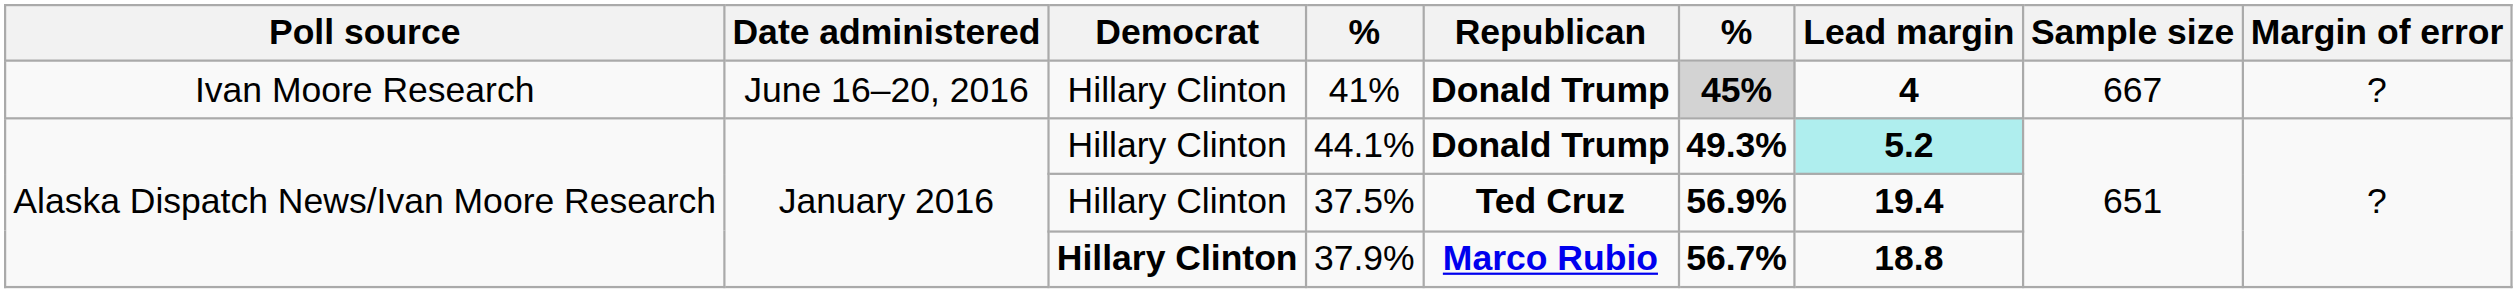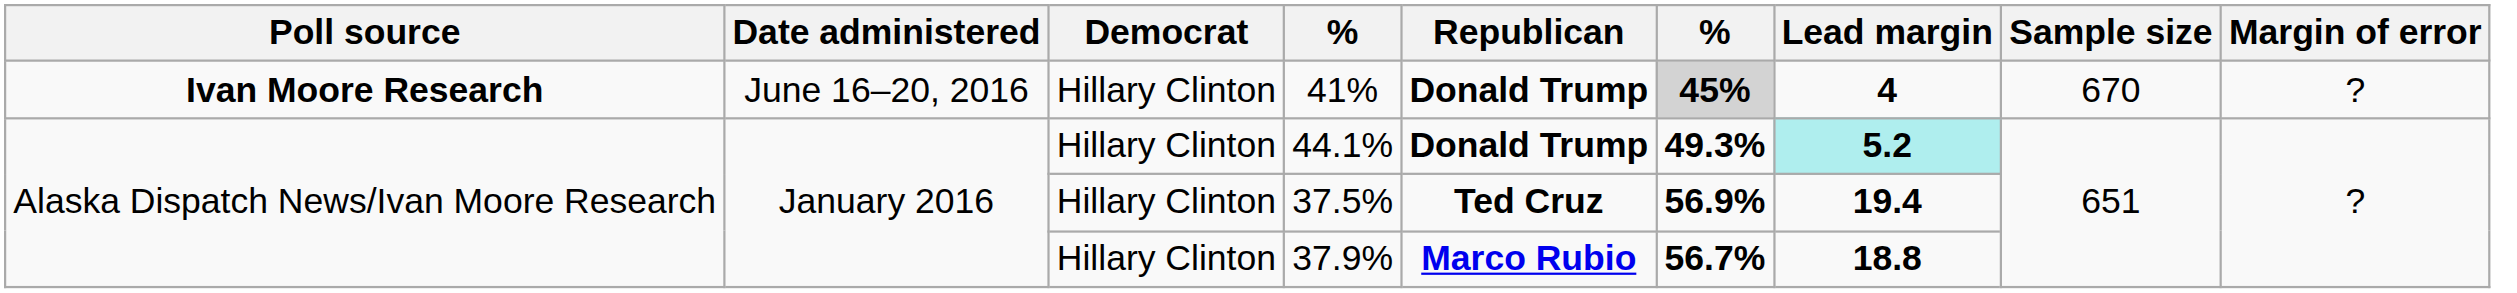41% | Poll source: normal -> bold
41% | Sample size: 667 -> 670
37.9% | Democrat: bold -> normal
